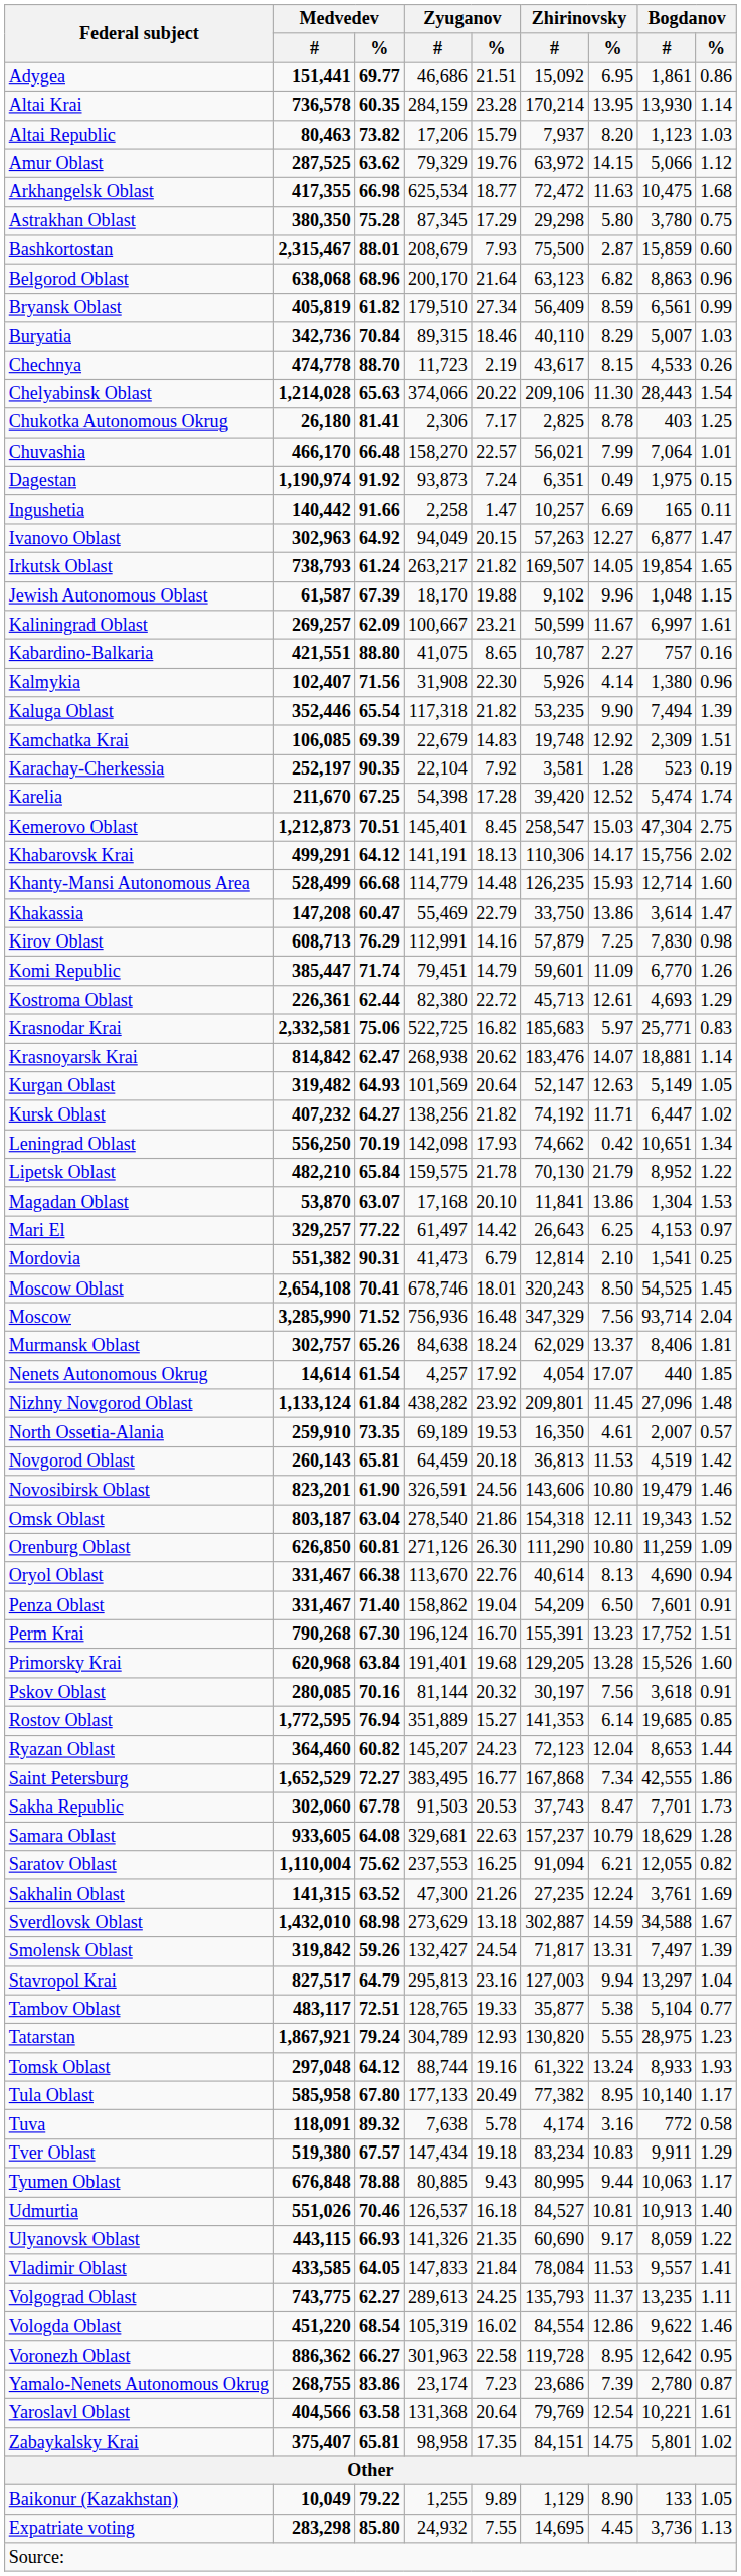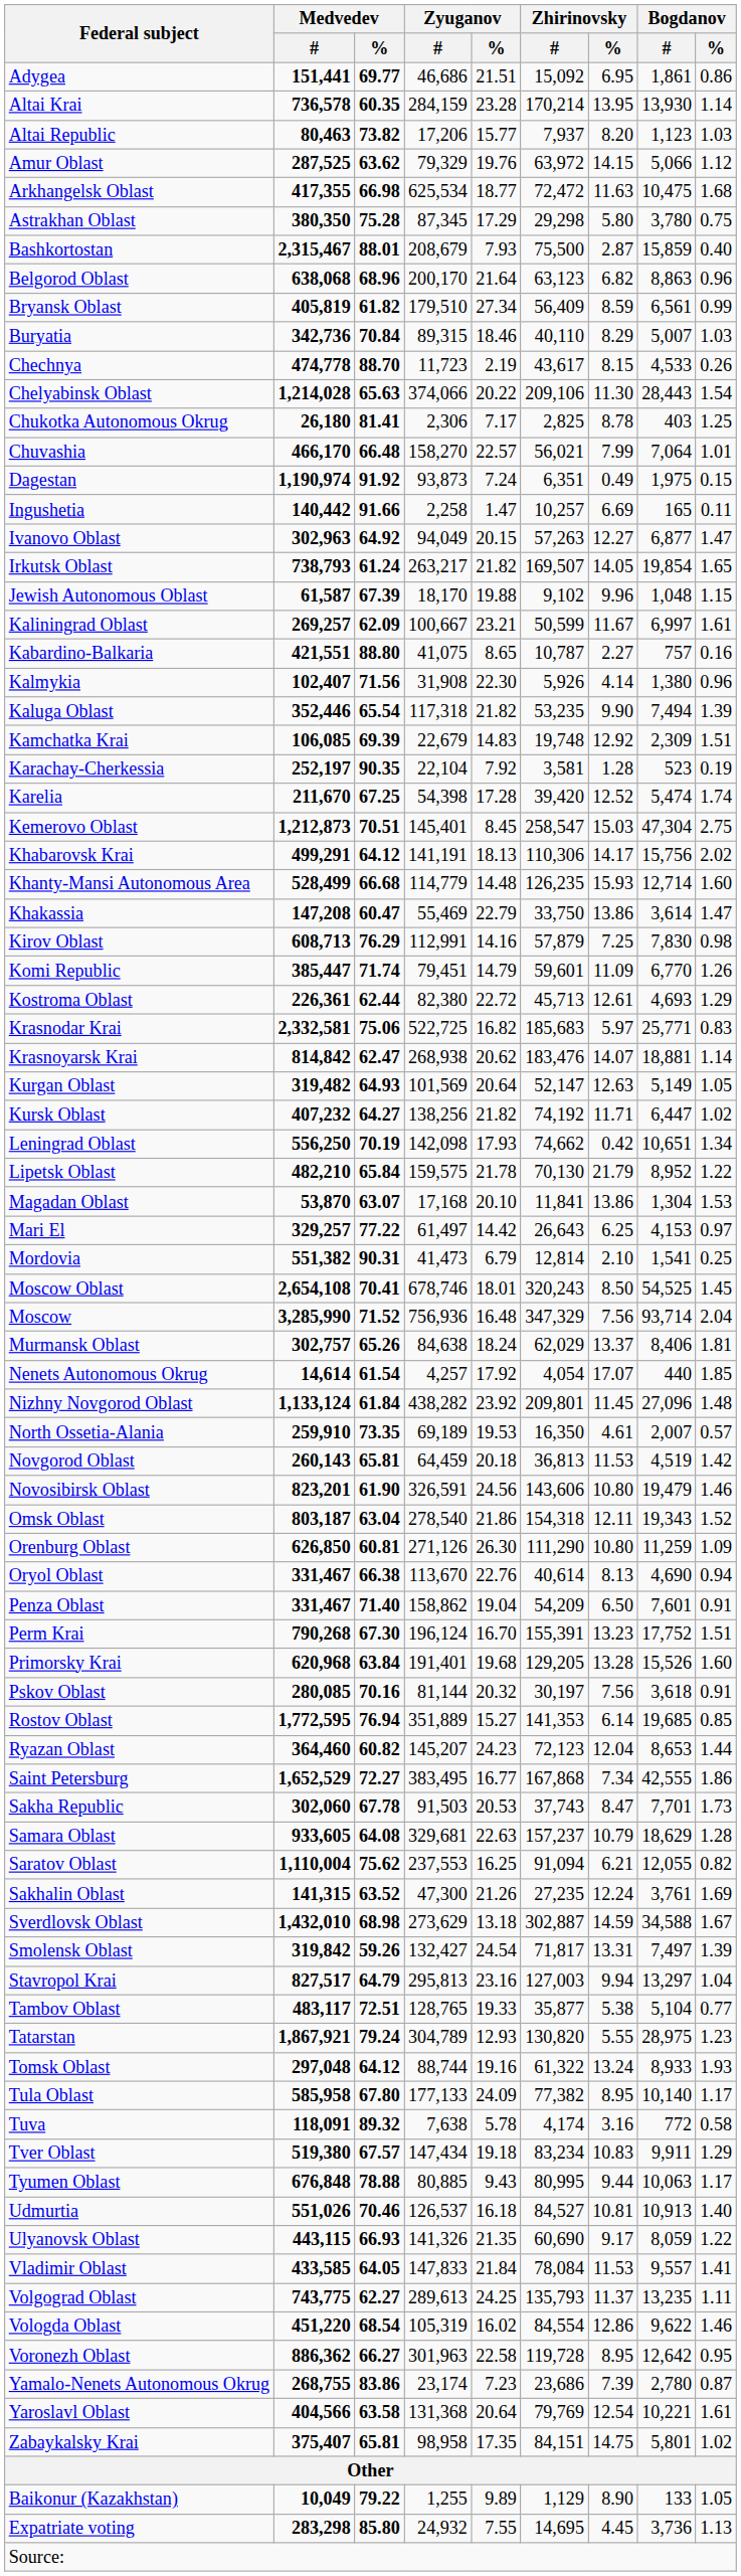Altai Republic | Zyuganov / %: 15.79 -> 15.77
Bashkortostan | Bogdanov / %: 0.60 -> 0.40
Tula Oblast | Zyuganov / %: 20.49 -> 24.09
